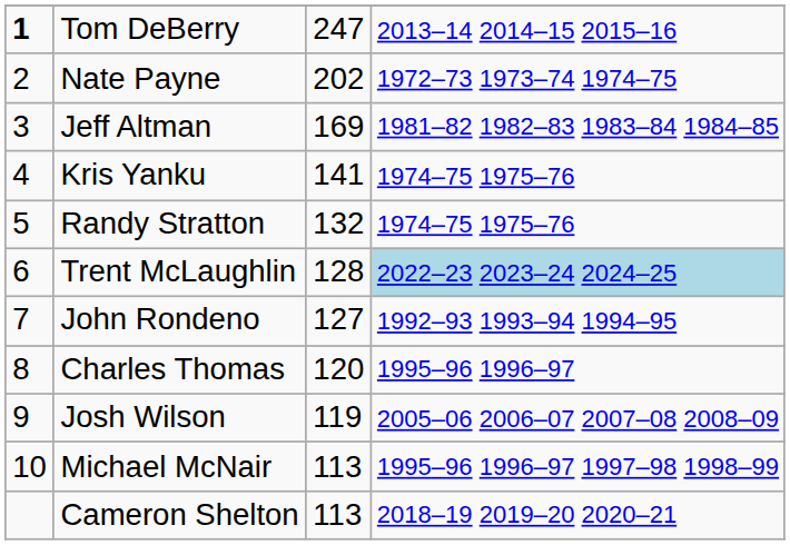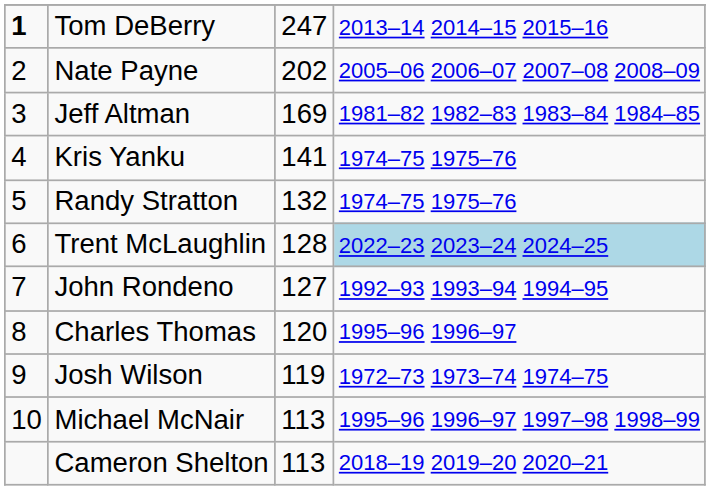Nate Payne | column 4: 1972–73 1973–74 1974–75 -> 2005–06 2006–07 2007–08 2008–09
Josh Wilson | column 4: 2005–06 2006–07 2007–08 2008–09 -> 1972–73 1973–74 1974–75
